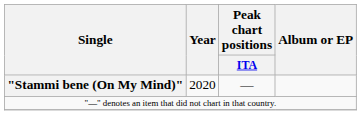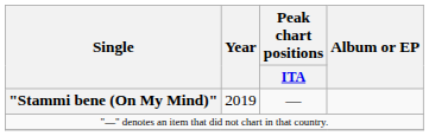"Stammi bene (On My Mind)" | Year: 2020 -> 2019
